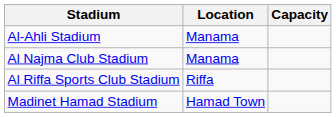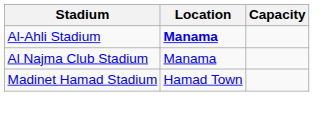Al-Ahli Stadium | Location: normal -> bold
- row: Al Riffa Sports Club Stadium | Riffa
